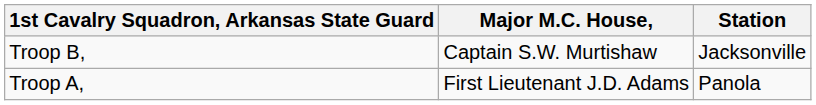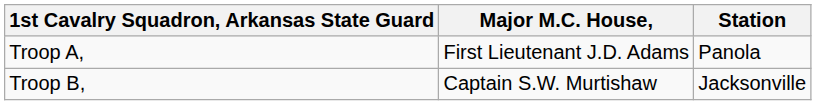rows swapped: Troop A, <-> Troop B,
